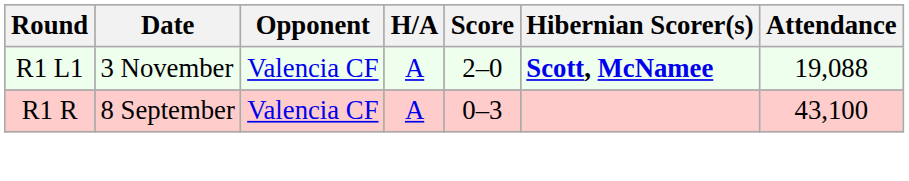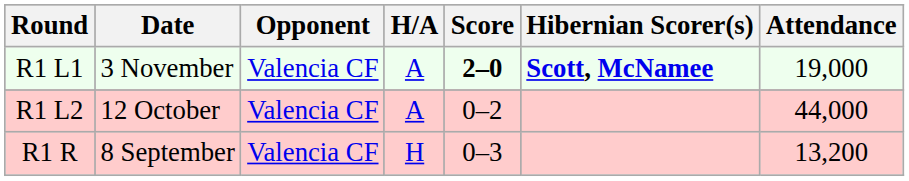R1 L1 | Score: normal -> bold
R1 L1 | Attendance: 19,088 -> 19,000
+ row: R1 L2 | 12 October | Valencia CF | A | 0–2 | 44,000
R1 R | H/A: A -> H
R1 R | Attendance: 43,100 -> 13,200
